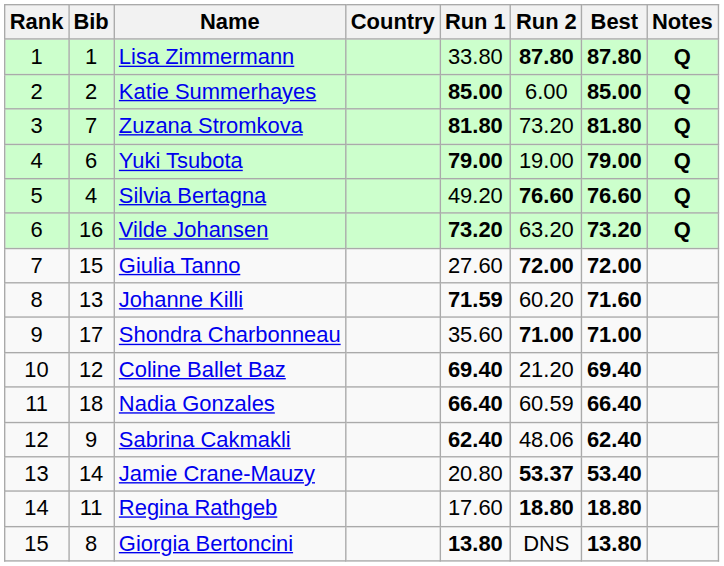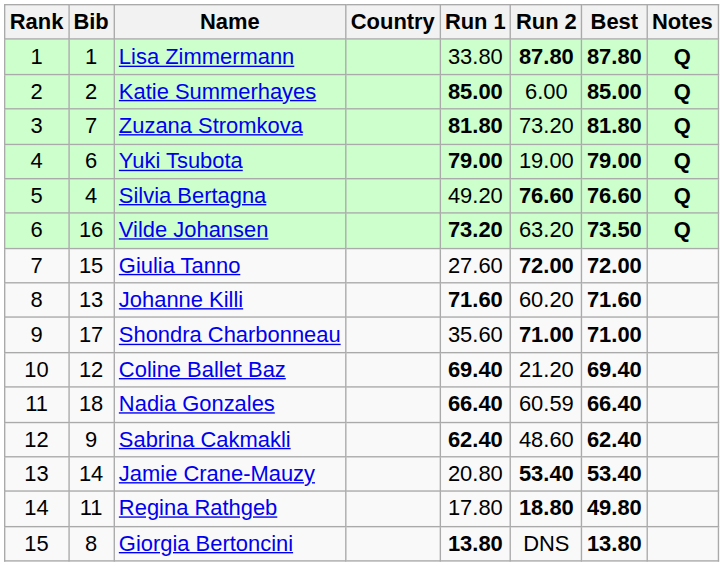Vilde Johansen | Best: 73.20 -> 73.50
Johanne Killi | Run 1: 71.59 -> 71.60
Sabrina Cakmakli | Run 2: 48.06 -> 48.60
Jamie Crane-Mauzy | Run 2: 53.37 -> 53.40
Regina Rathgeb | Run 1: 17.60 -> 17.80
Regina Rathgeb | Best: 18.80 -> 49.80
